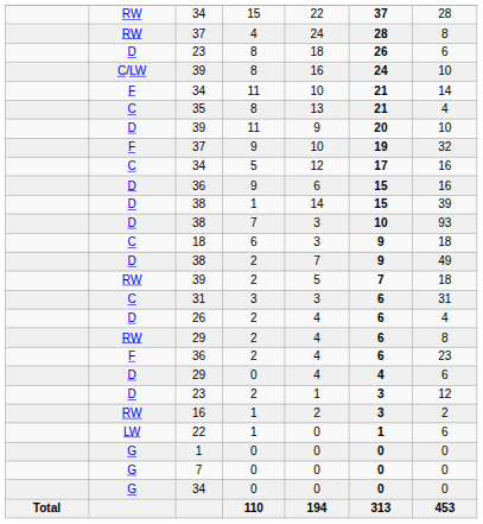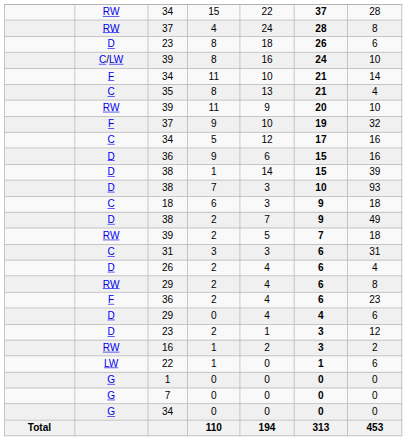39 / 11 | column 2: D -> RW
